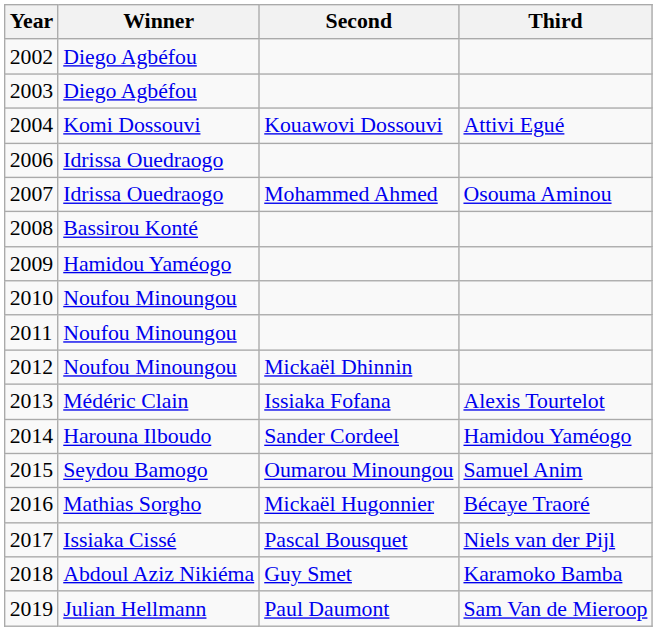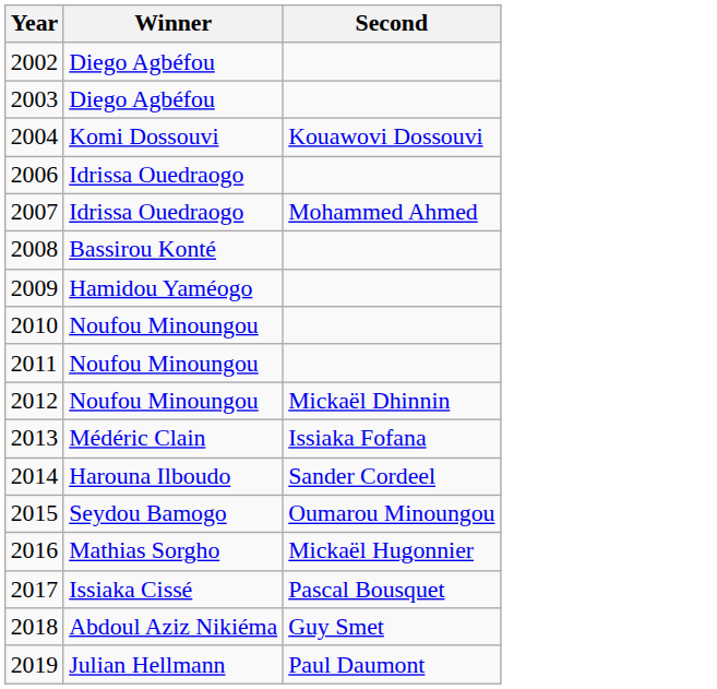- column: Third | Attivi Egué | Osouma Aminou | Alexis Tourtelot | Hamidou Yaméogo | Samuel Anim | Bécaye Traoré | Niels van der Pijl | Karamoko Bamba | Sam Van de Mieroop
